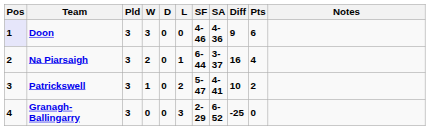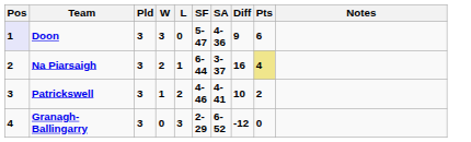- column: D | 0 | 0 | 0 | 0
Doon | SF: 4-46 -> 5-47
Na Piarsaigh | Pts: no background -> khaki background
Patrickswell | SF: 5-47 -> 4-46
Granagh-Ballingarry | Diff: -25 -> -12
